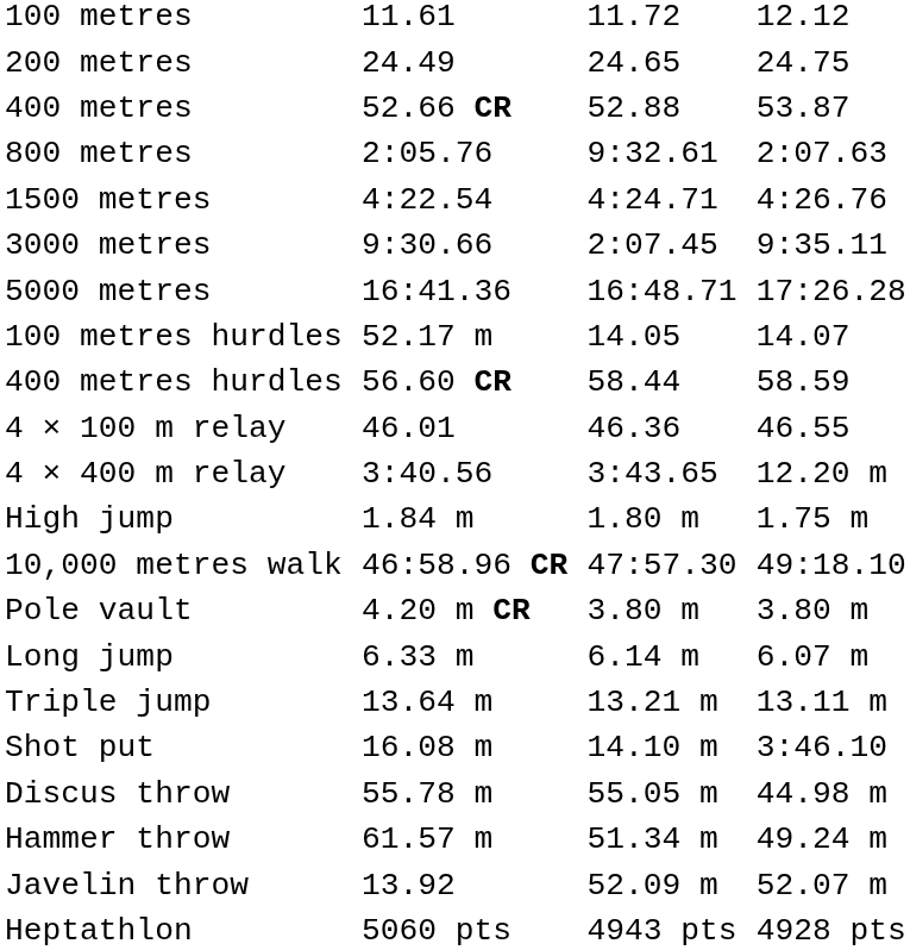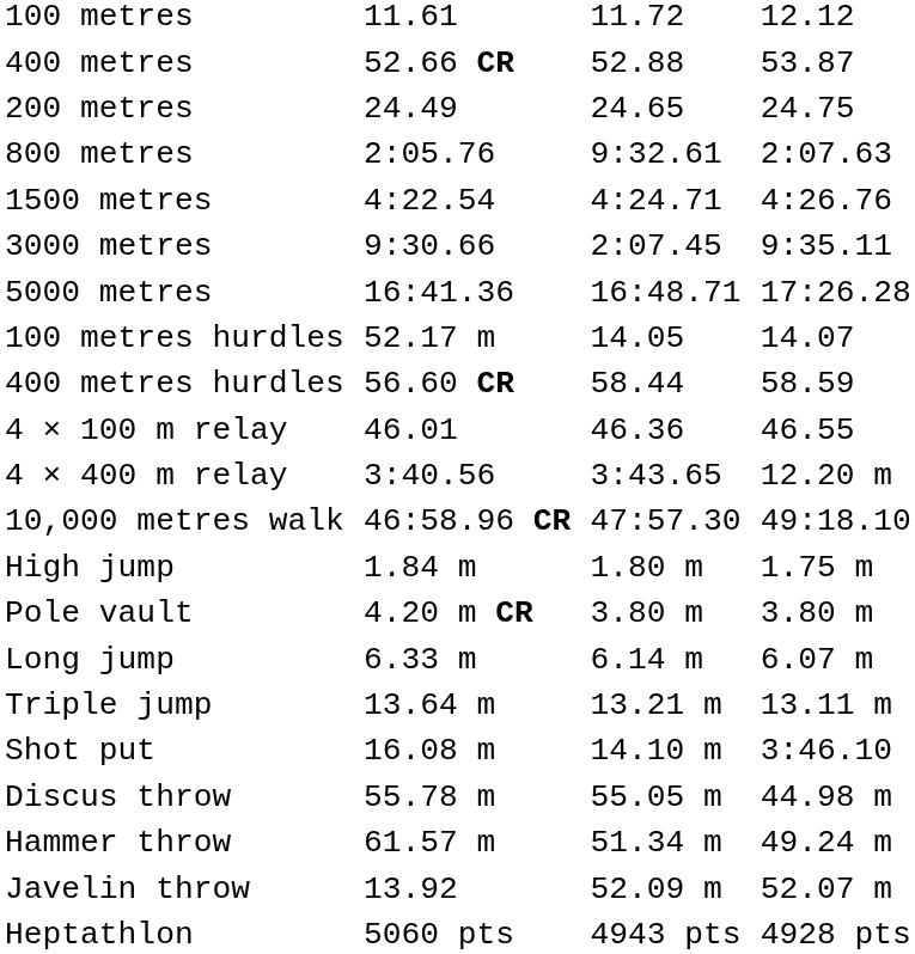rows swapped: 200 metres <-> 400 metres
rows swapped: 10,000 metres walk <-> High jump
